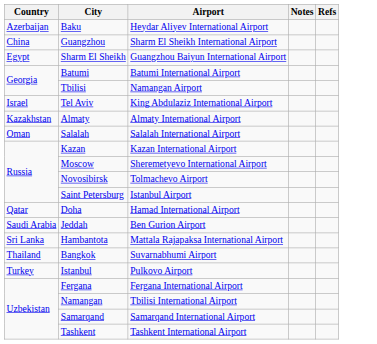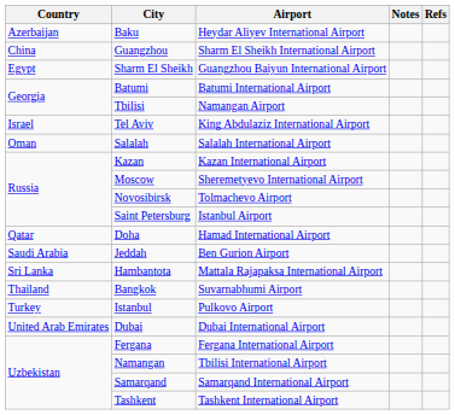- row: Kazakhstan | Almaty | Almaty International Airport
+ row: United Arab Emirates | Dubai | Dubai International Airport
